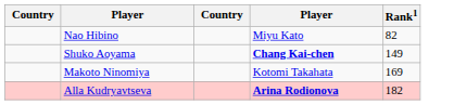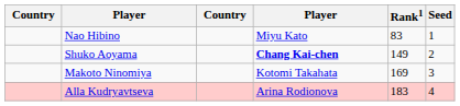+ column: Seed | 1 | 2 | 3 | 4
Nao Hibino | Rank1: 82 -> 83
Alla Kudryavtseva | column 4: bold -> normal
Alla Kudryavtseva | Rank1: 182 -> 183
